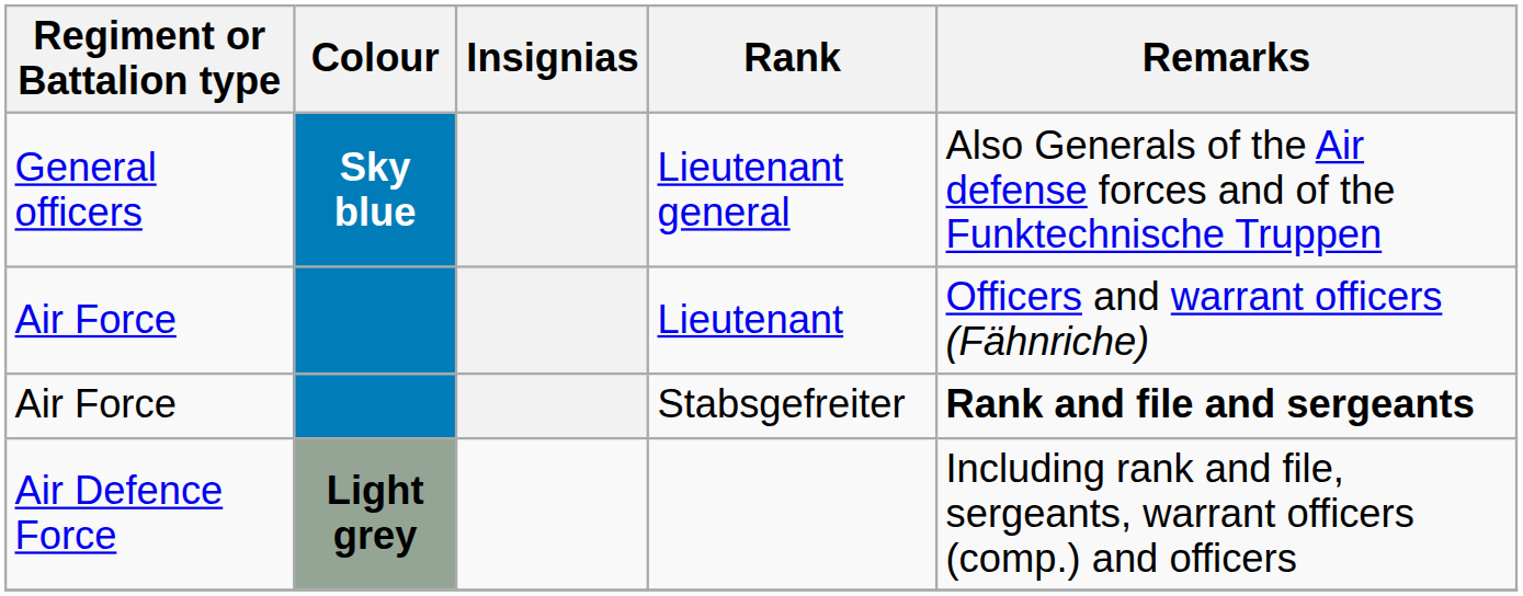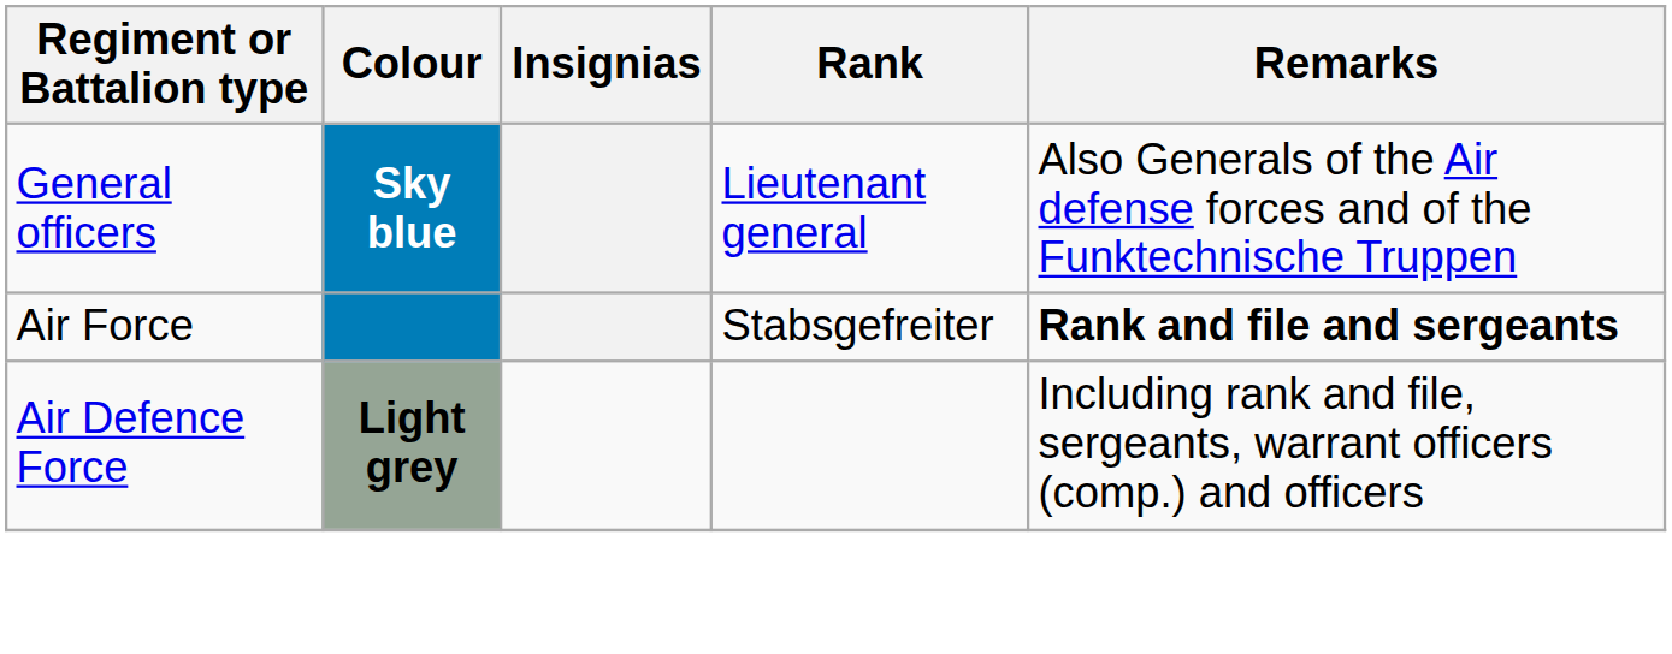- row: Air Force | Lieutenant | Officers and warrant officers (Fähnriche)
